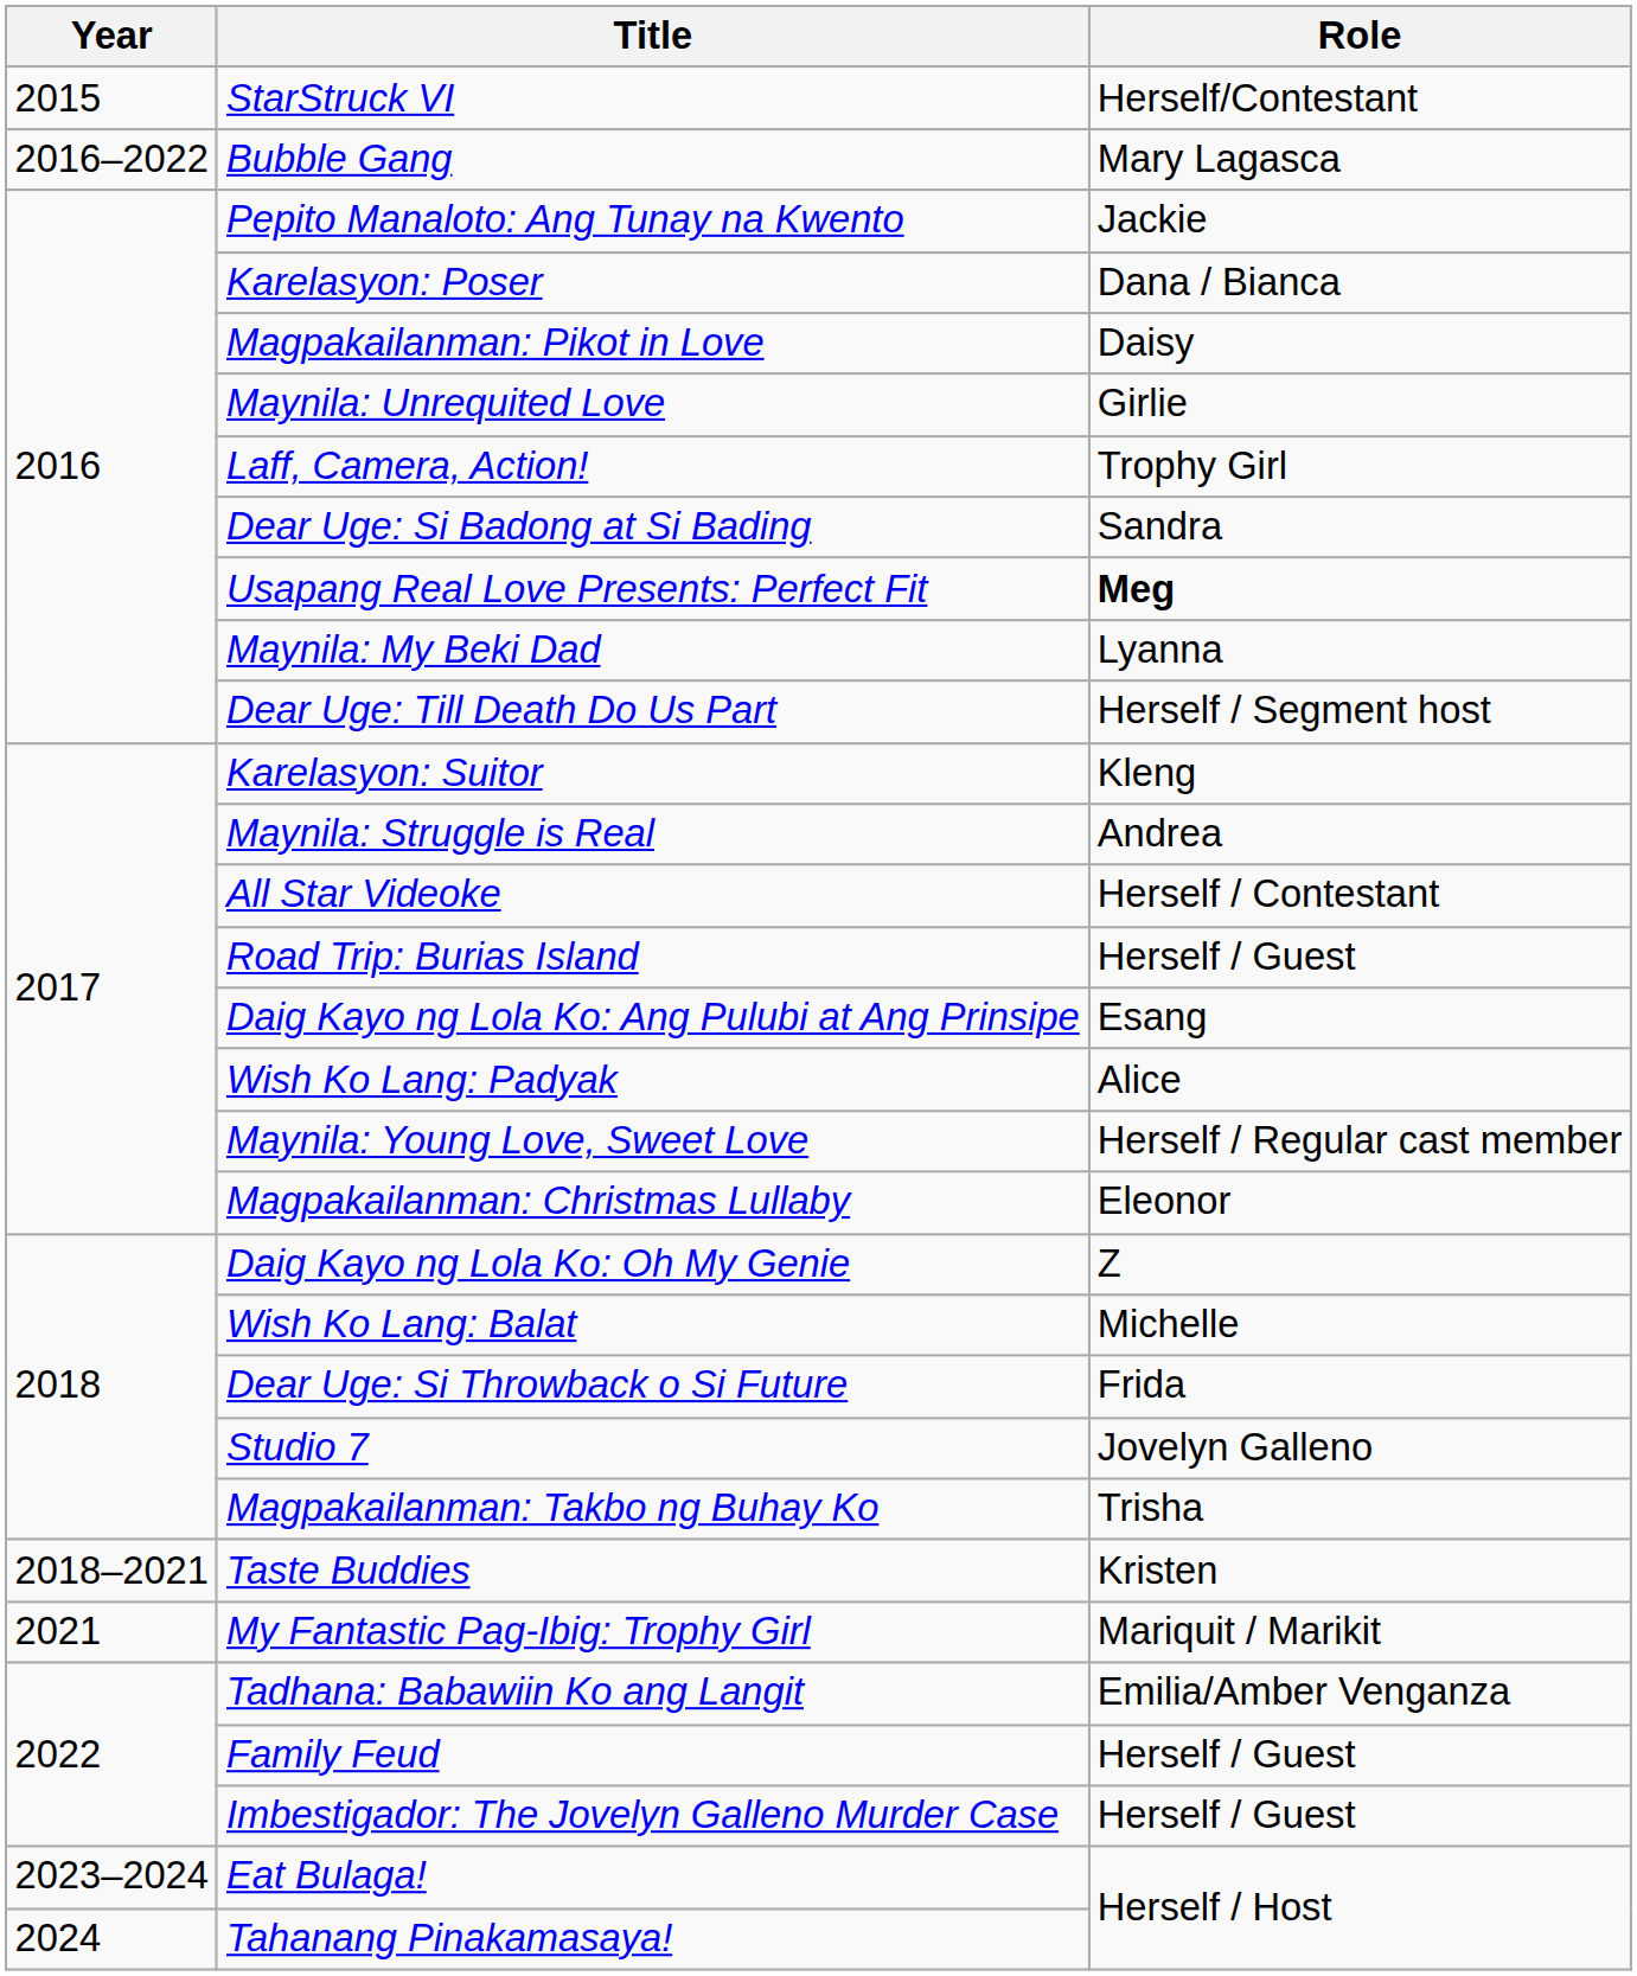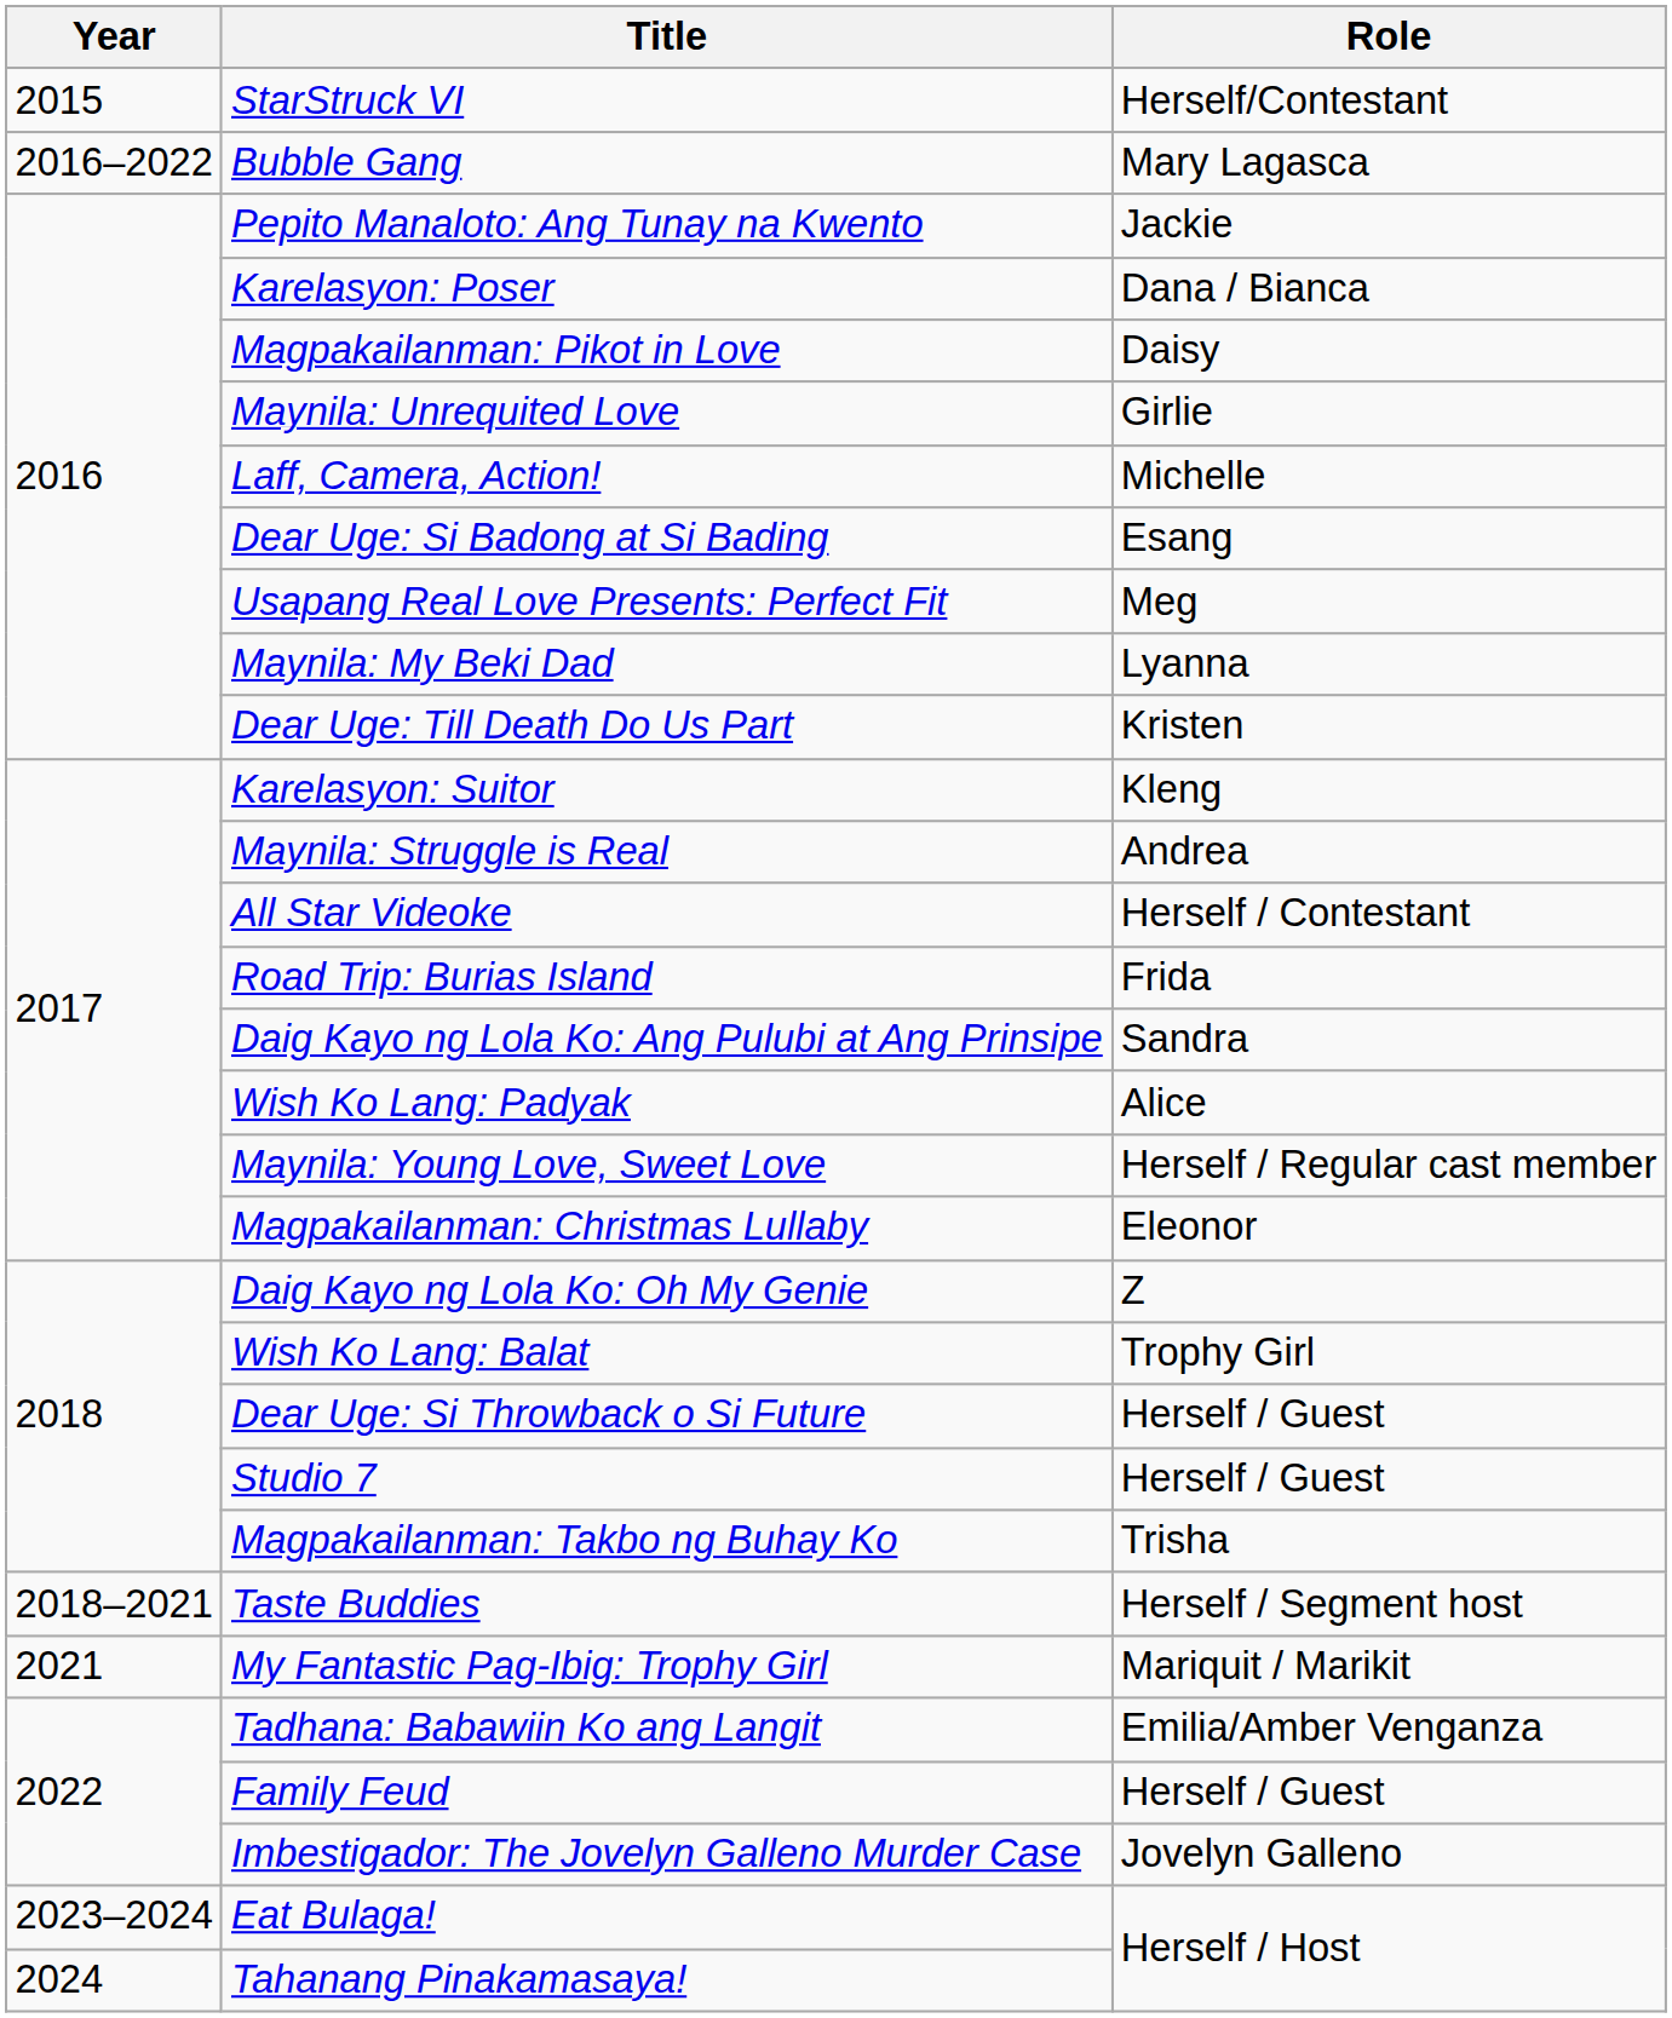Laff, Camera, Action! | Role: Trophy Girl -> Michelle
Dear Uge: Si Badong at Si Bading | Role: Sandra -> Esang
Usapang Real Love Presents: Perfect Fit | Role: bold -> normal
Dear Uge: Till Death Do Us Part | Role: Herself / Segment host -> Kristen
Road Trip: Burias Island | Role: Herself / Guest -> Frida
Daig Kayo ng Lola Ko: Ang Pulubi at Ang Prinsipe | Role: Esang -> Sandra
Wish Ko Lang: Balat | Role: Michelle -> Trophy Girl
Dear Uge: Si Throwback o Si Future | Role: Frida -> Herself / Guest
Studio 7 | Role: Jovelyn Galleno -> Herself / Guest
Taste Buddies | Role: Kristen -> Herself / Segment host
Imbestigador: The Jovelyn Galleno Murder Case | Role: Herself / Guest -> Jovelyn Galleno
